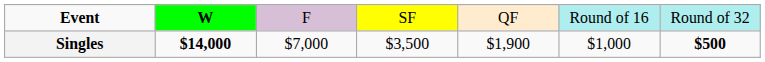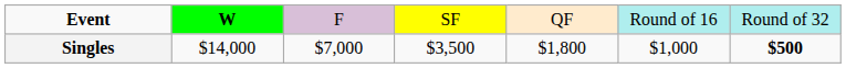Singles | column 2: bold -> normal
Singles | column 5: $1,900 -> $1,800
